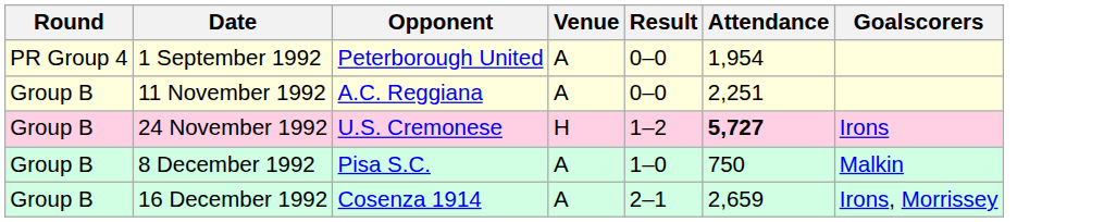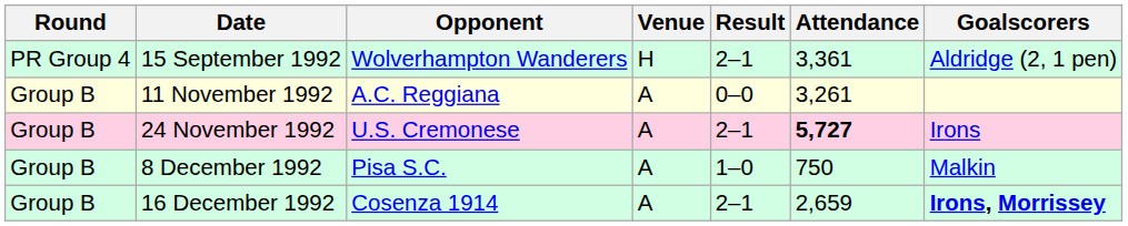- row: PR Group 4 | 1 September 1992 | Peterborough United | A | 0–0 | 1,954
+ row: PR Group 4 | 15 September 1992 | Wolverhampton Wanderers | H | 2–1 | 3,361 | Aldridge (2, 1 pen)
11 November 1992 | Attendance: 2,251 -> 3,261
24 November 1992 | Venue: H -> A
24 November 1992 | Result: 1–2 -> 2–1
16 December 1992 | Goalscorers: normal -> bold
